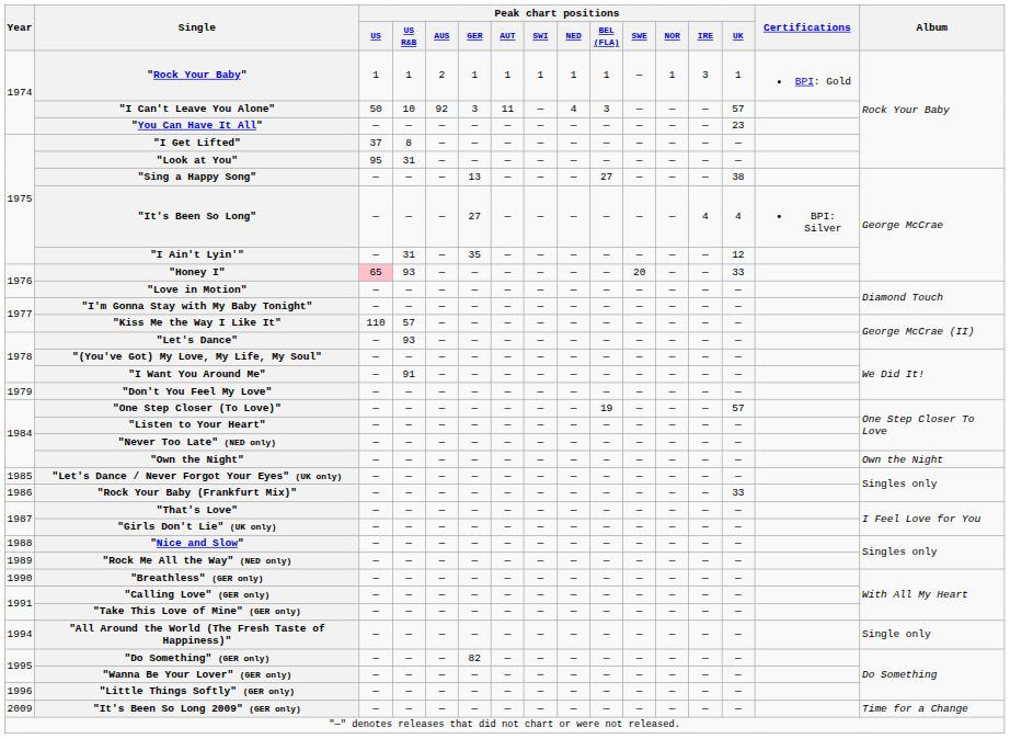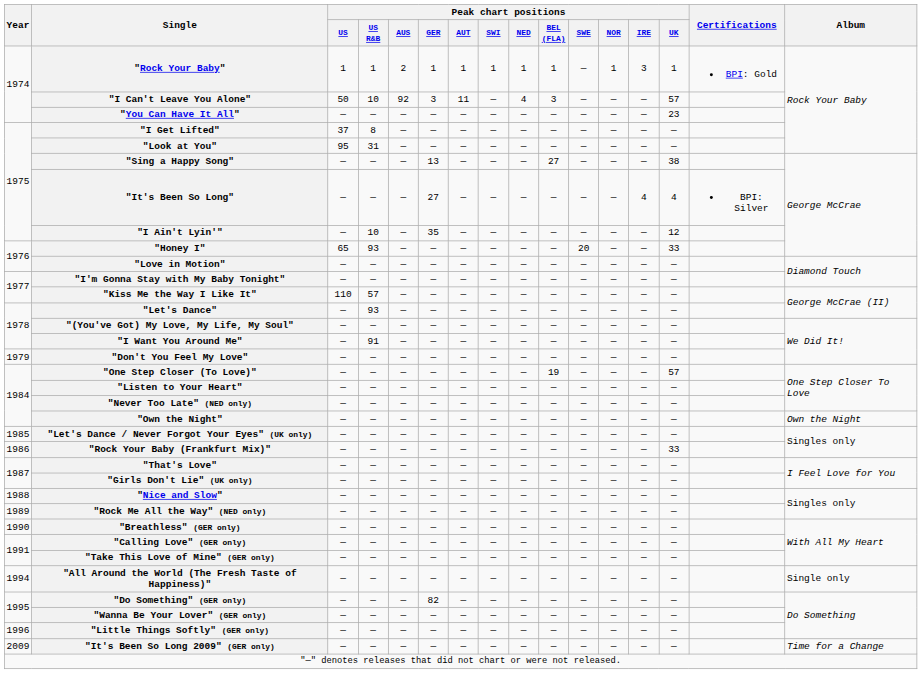"I Ain't Lyin'" | Peak chart positions / US R&B: 31 -> 10
"Honey I" | Peak chart positions / US: pink background -> no background
